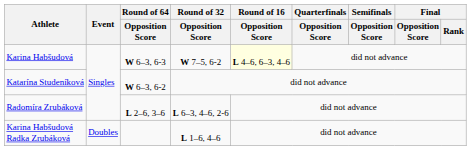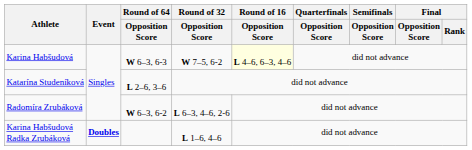Katarína Studeníková | Round of 64 / Opposition Score: W 6–3, 6-2 -> L 2–6, 3–6
Radomíra Zrubáková | Round of 64 / Opposition Score: L 2–6, 3–6 -> W 6–3, 6-2
Karina Habšudová Radka Zrubáková | Event: normal -> bold
